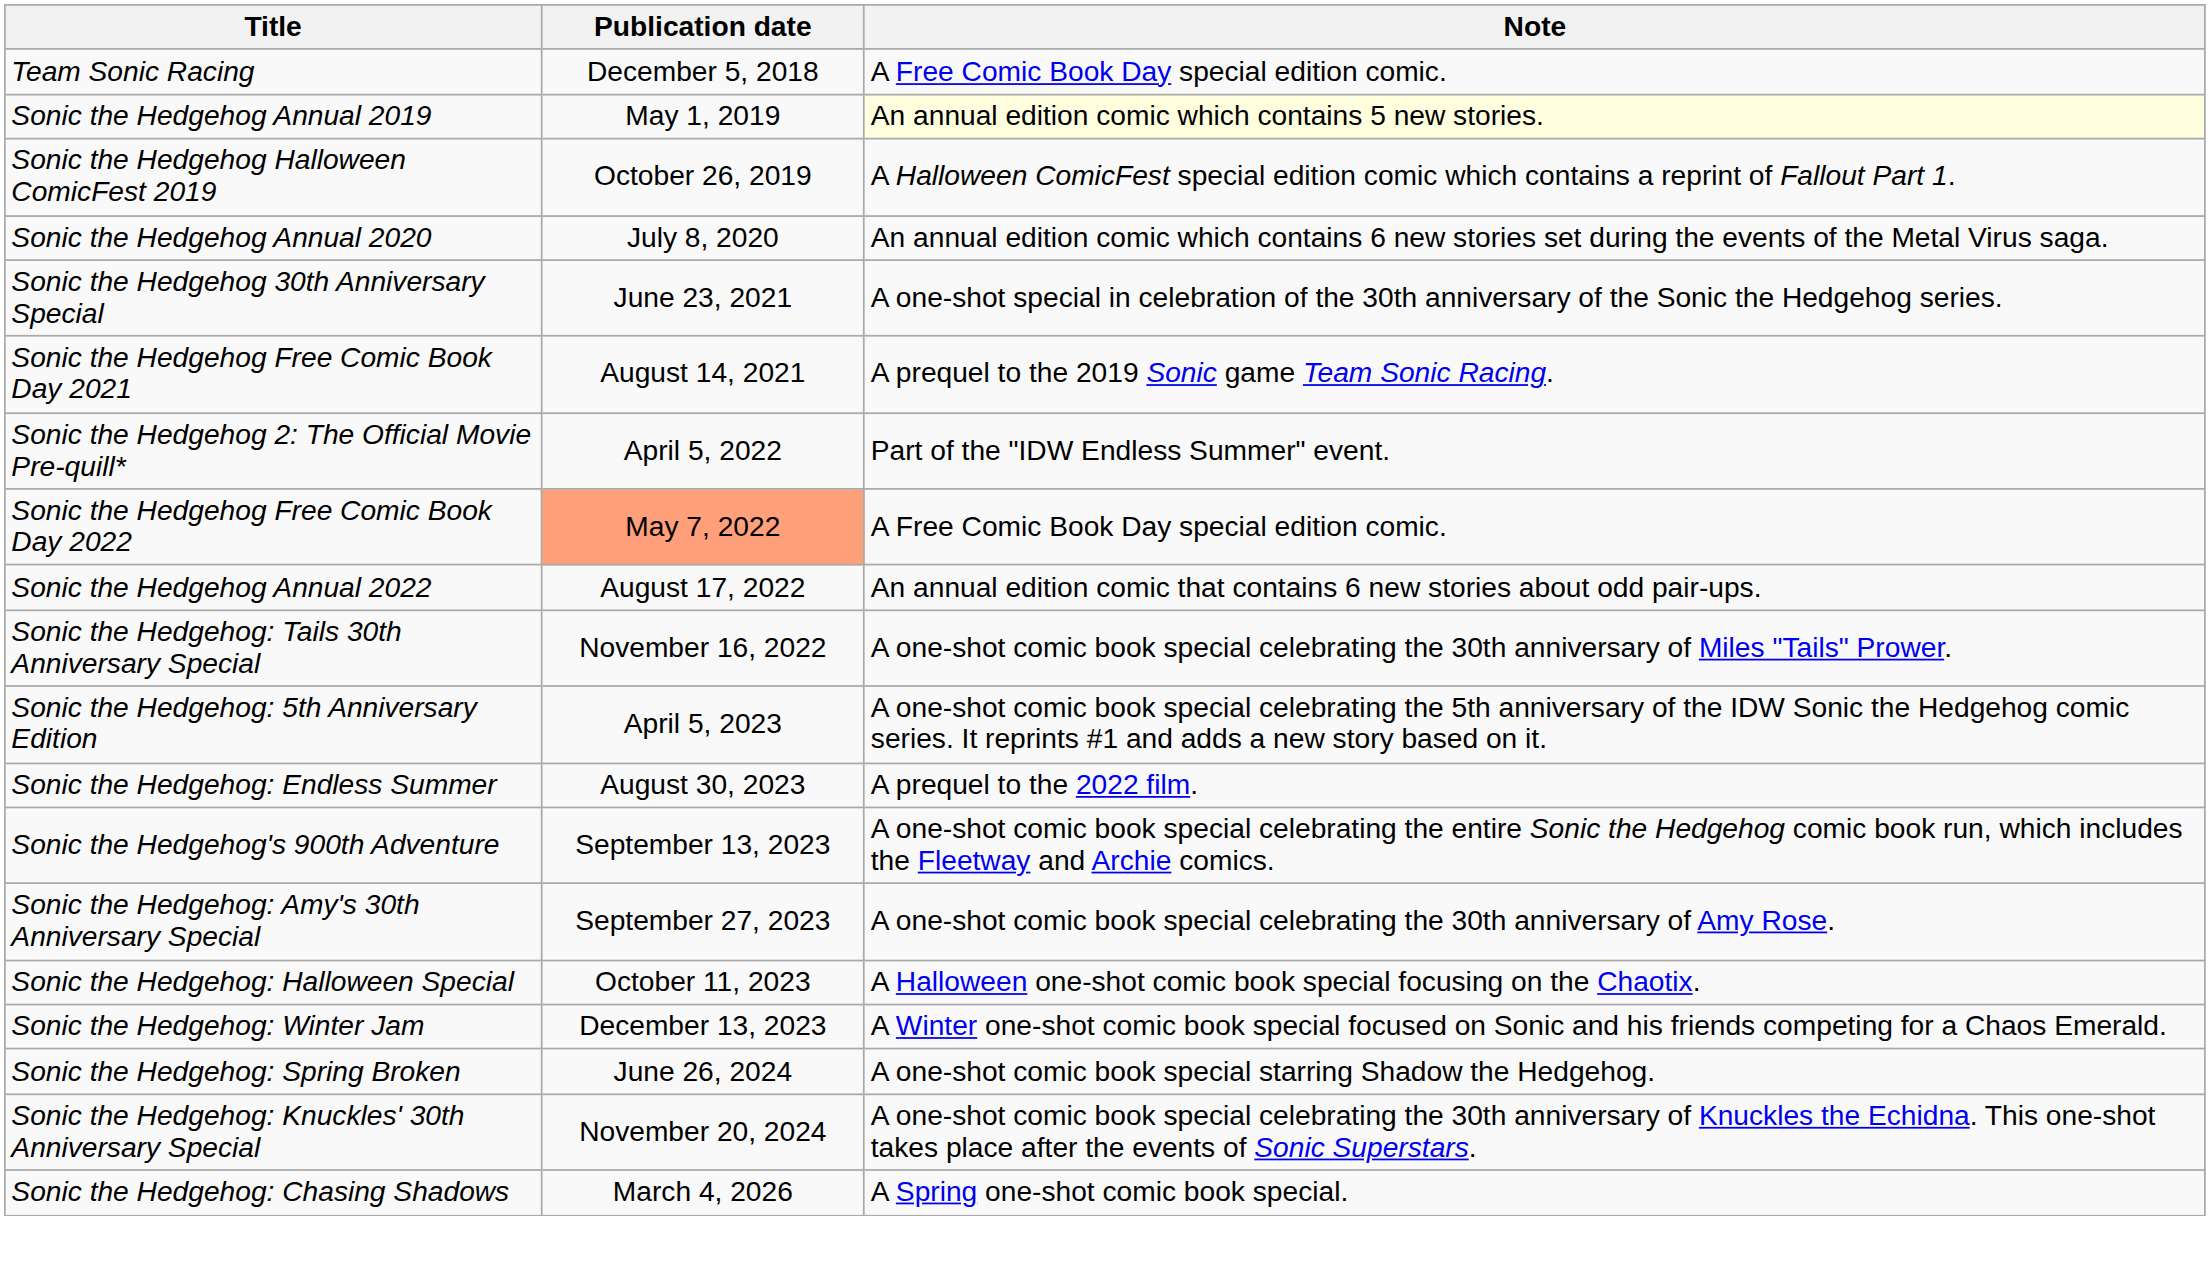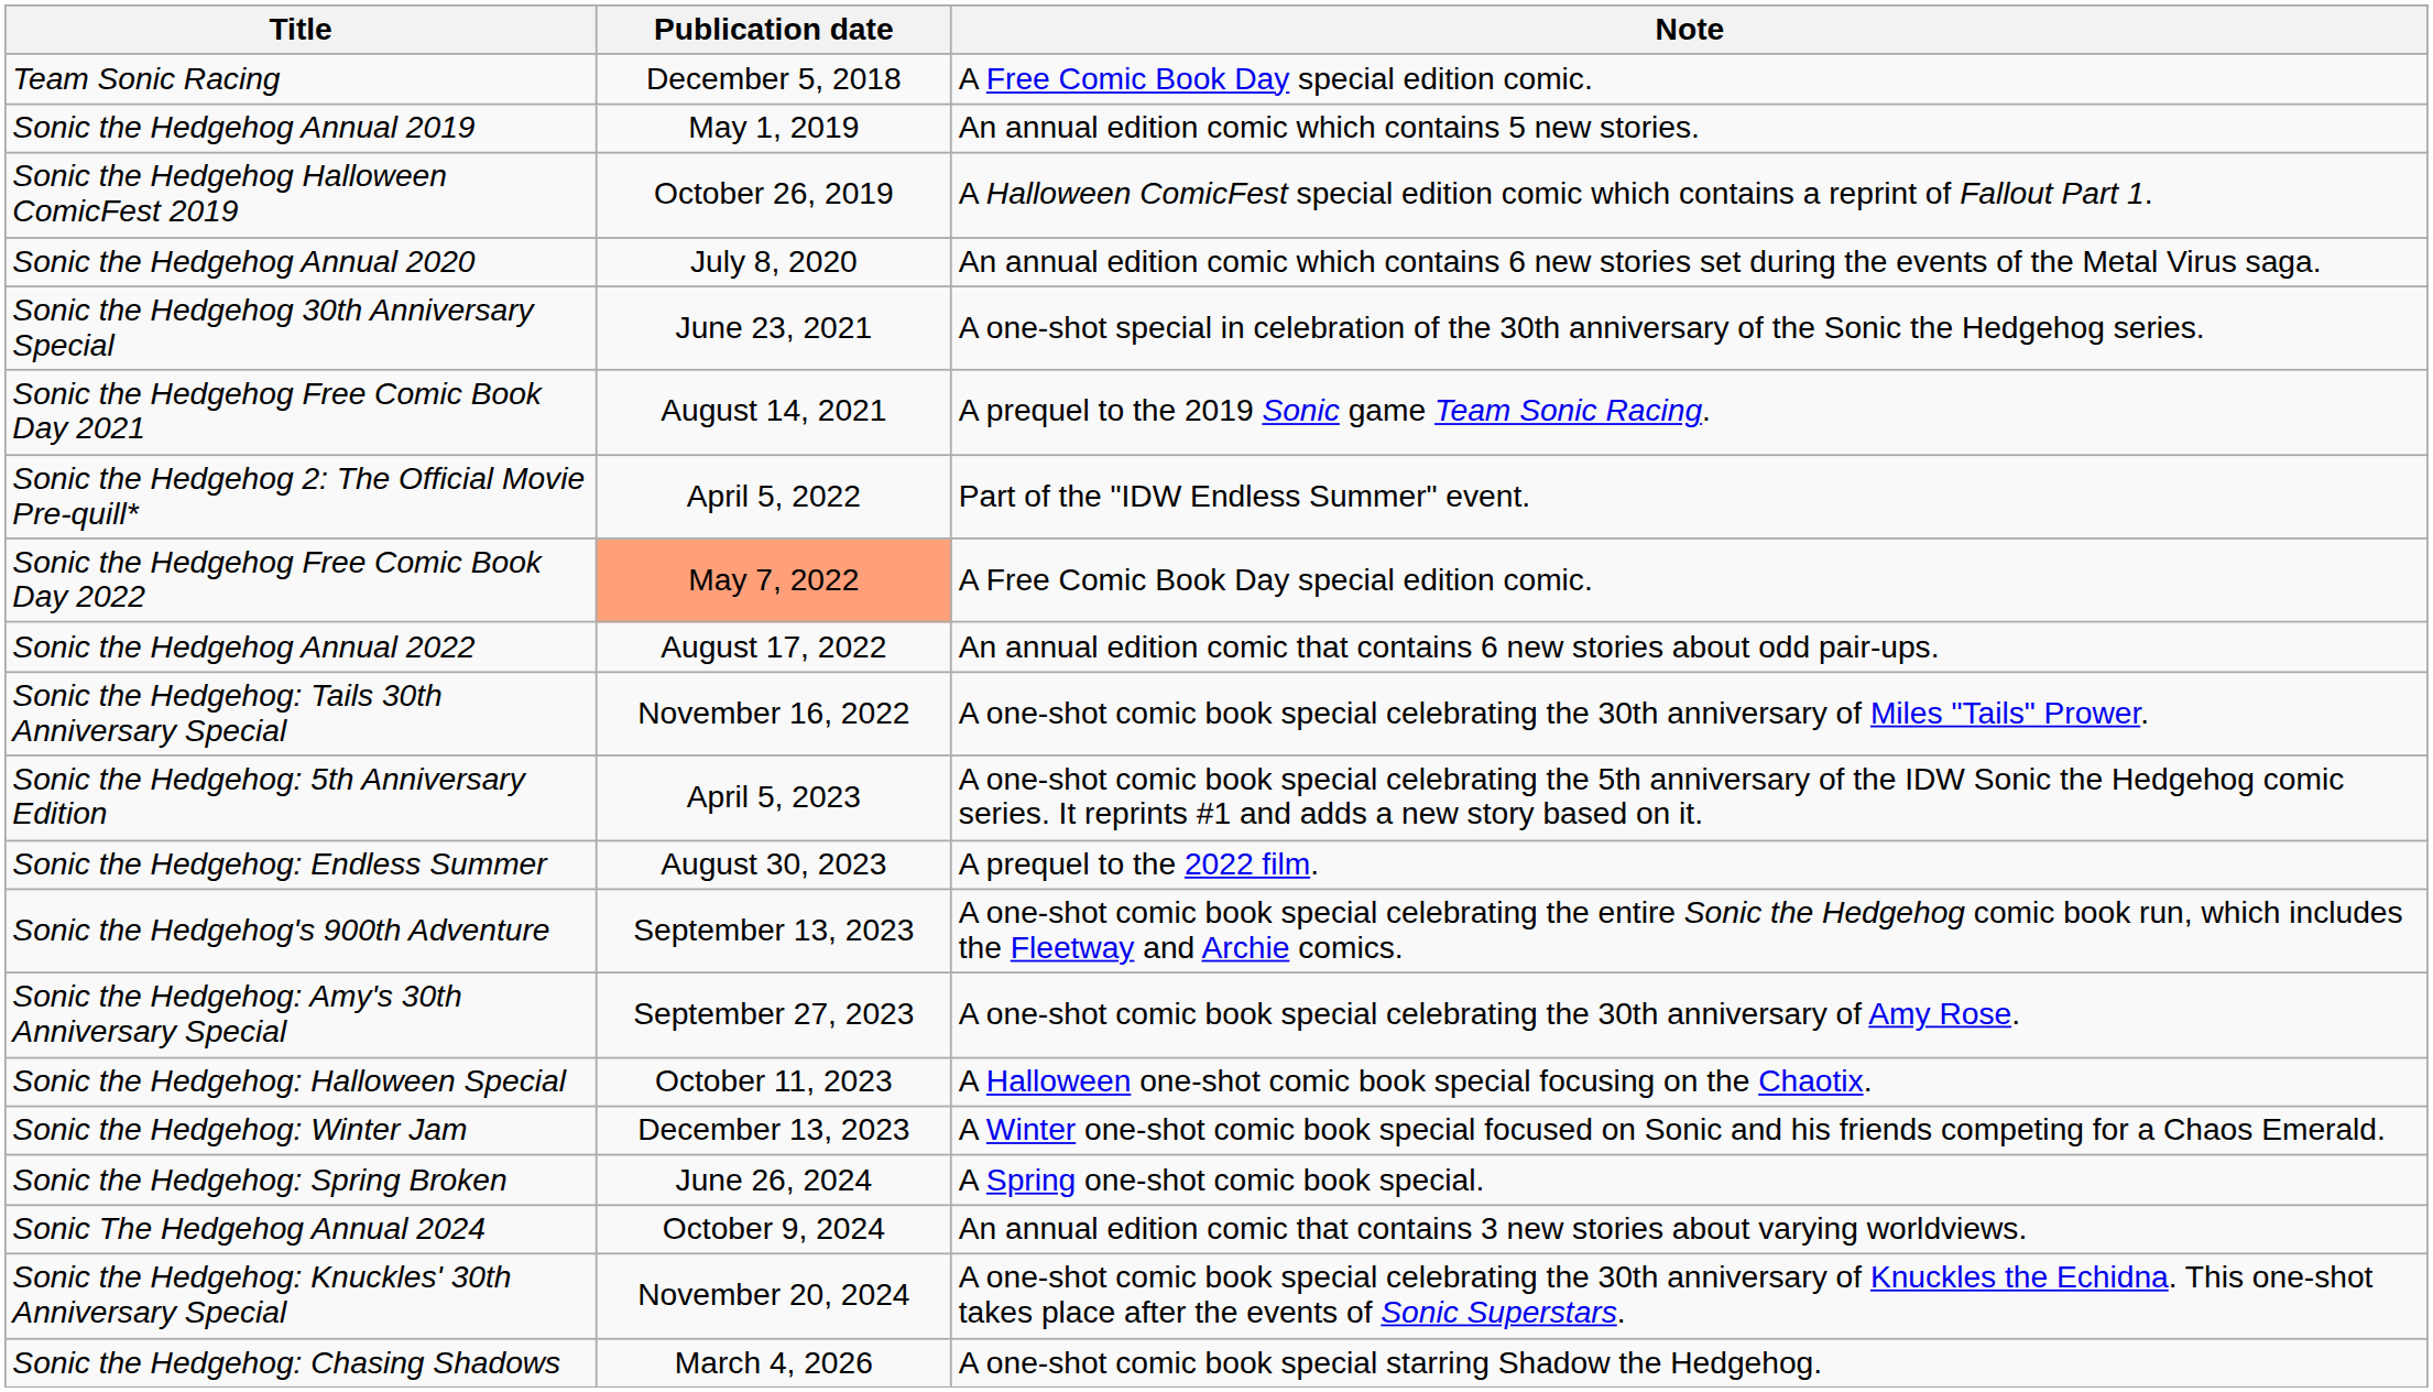Sonic the Hedgehog Annual 2019 | Note: lightyellow background -> no background
Sonic the Hedgehog: Spring Broken | Note: A one-shot comic book special starring Shadow the Hedgehog. -> A Spring one-shot comic book special.
+ row: Sonic The Hedgehog Annual 2024 | October 9, 2024 | An annual edition comic that contains 3 new stories about varying worldviews.
Sonic the Hedgehog: Chasing Shadows | Note: A Spring one-shot comic book special. -> A one-shot comic book special starring Shadow the Hedgehog.
